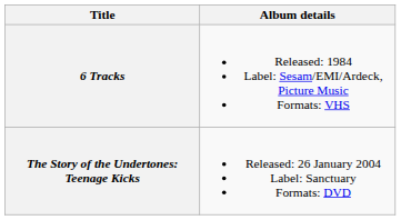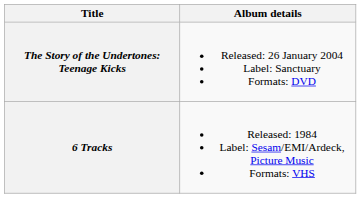rows swapped: 6 Tracks <-> The Story of the Undertones: Teenage Kicks
